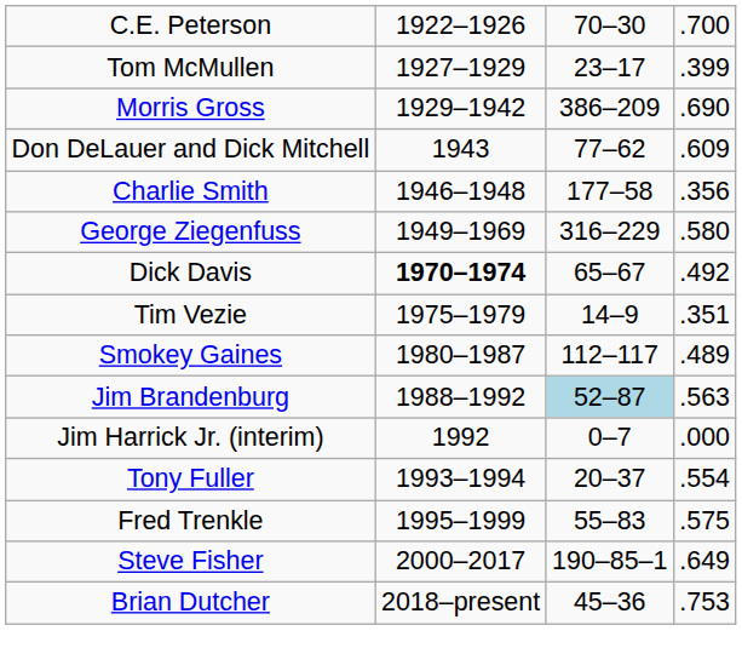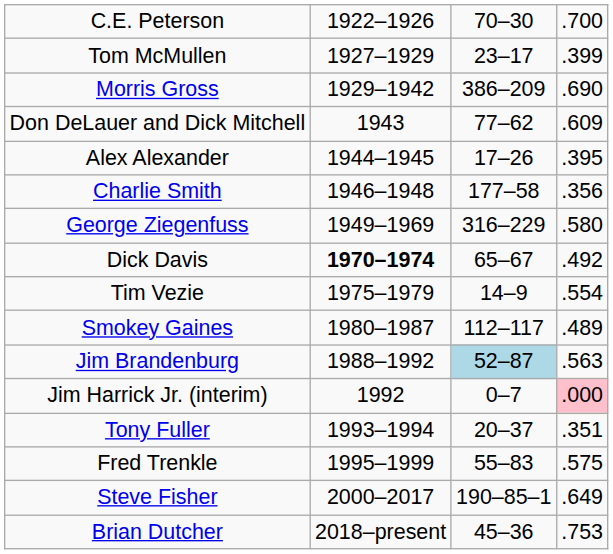+ row: Alex Alexander | 1944–1945 | 17–26 | .395
Tim Vezie | column 4: .351 -> .554
Jim Harrick Jr. (interim) | column 4: no background -> pink background
Tony Fuller | column 4: .554 -> .351
